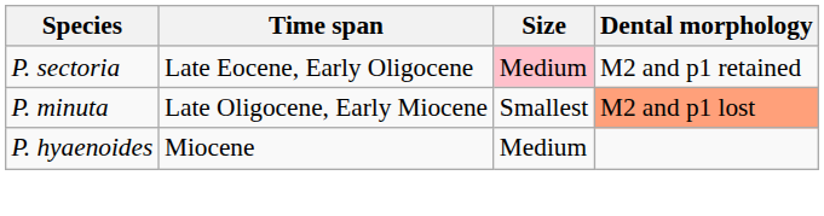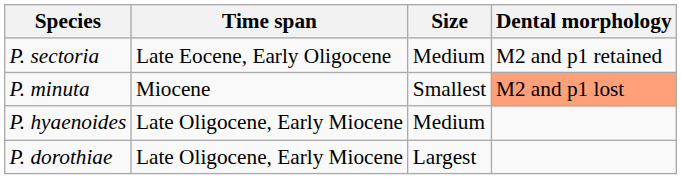P. sectoria | Size: pink background -> no background
P. minuta | Time span: Late Oligocene, Early Miocene -> Miocene
P. hyaenoides | Time span: Miocene -> Late Oligocene, Early Miocene
+ row: P. dorothiae | Late Oligocene, Early Miocene | Largest
